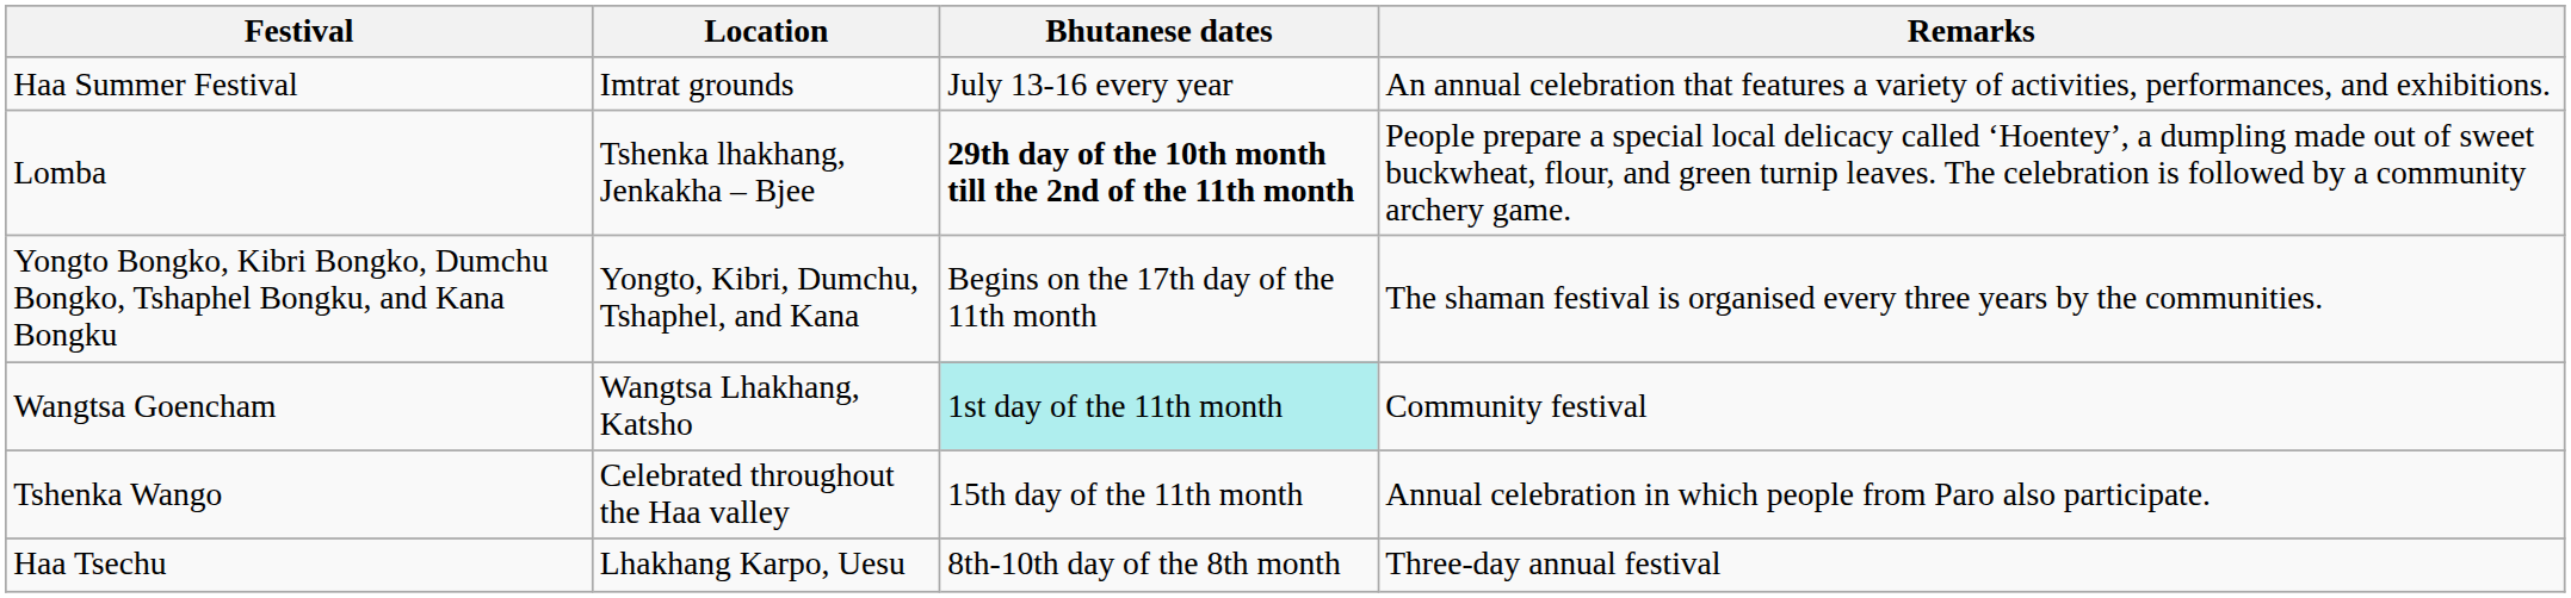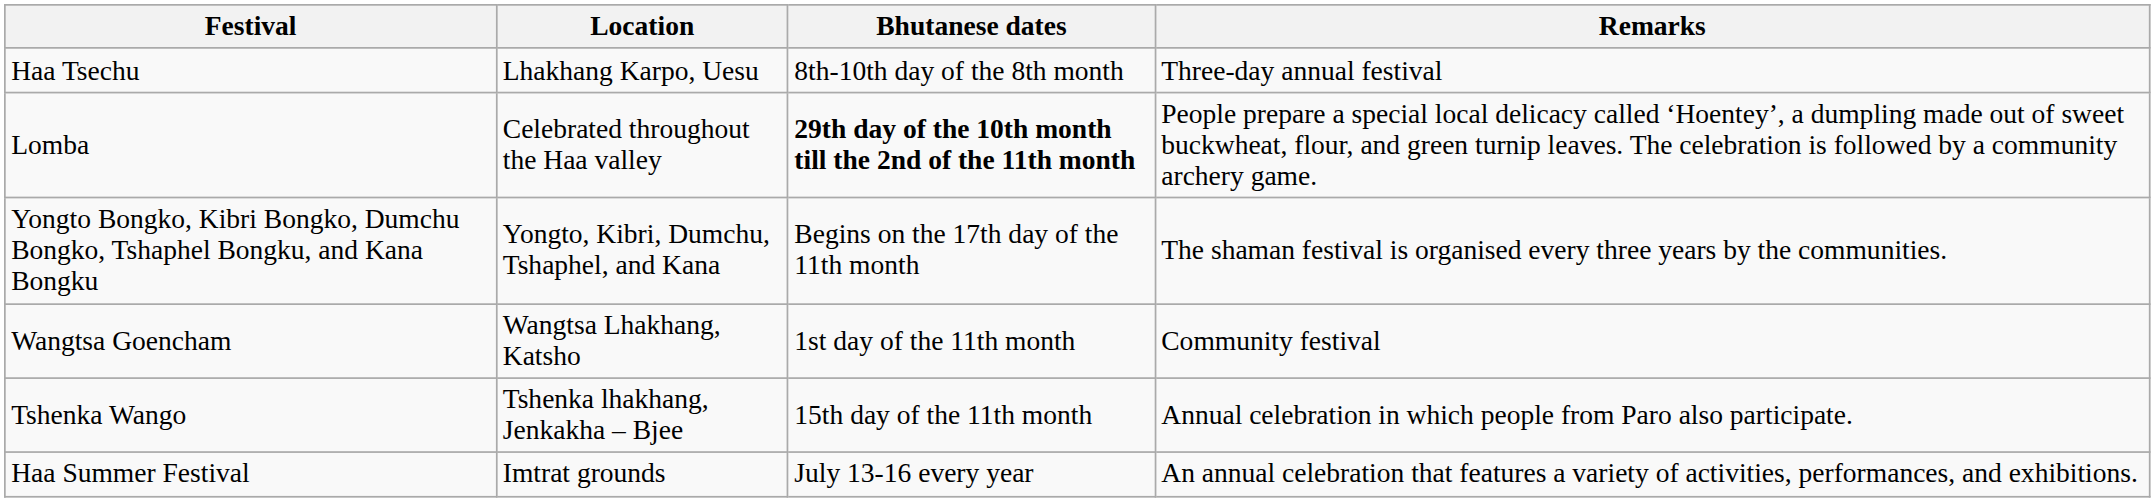rows swapped: Haa Tsechu <-> Haa Summer Festival
Lomba | Location: Tshenka lhakhang, Jenkakha – Bjee -> Celebrated throughout the Haa valley
Wangtsa Goencham | Bhutanese dates: paleturquoise background -> no background
Tshenka Wango | Location: Celebrated throughout the Haa valley -> Tshenka lhakhang, Jenkakha – Bjee
